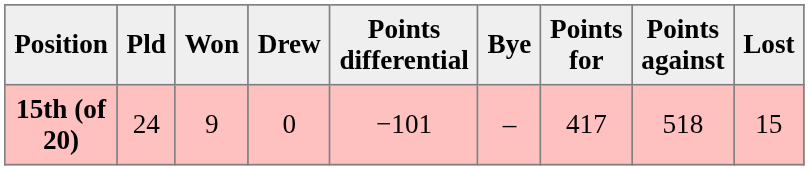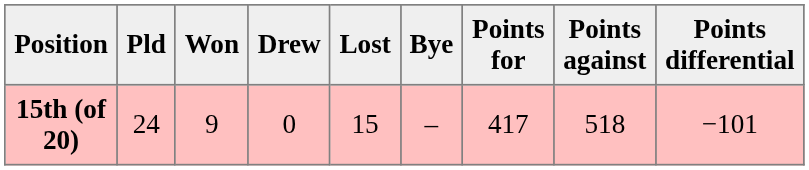columns swapped: Lost <-> Points differential
